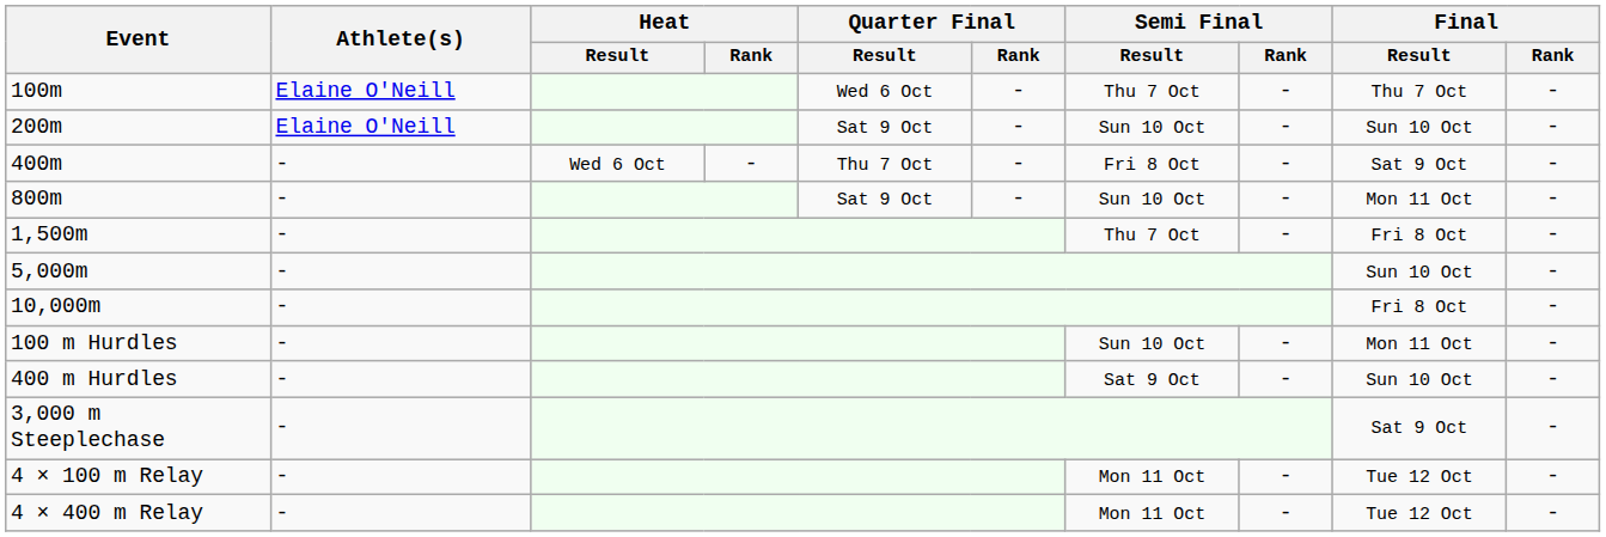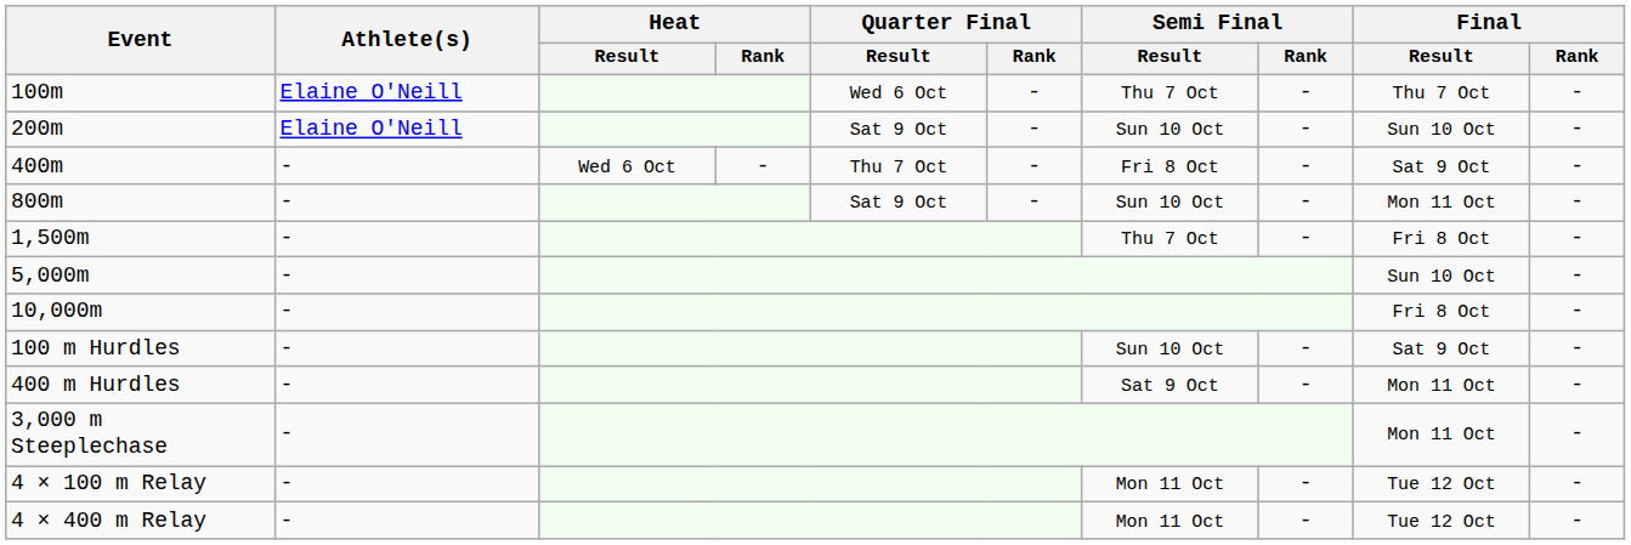100 m Hurdles | Final / Result: Mon 11 Oct -> Sat 9 Oct
400 m Hurdles | Final / Result: Sun 10 Oct -> Mon 11 Oct
3,000 m Steeplechase | Final / Result: Sat 9 Oct -> Mon 11 Oct
